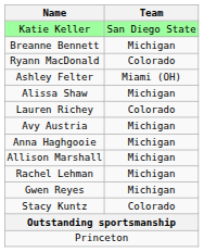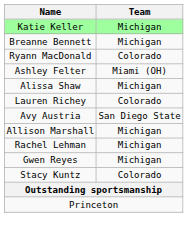Katie Keller | Team: San Diego State -> Michigan
Avy Austria | Team: Michigan -> San Diego State
- row: Anna Haghgooie | Michigan
